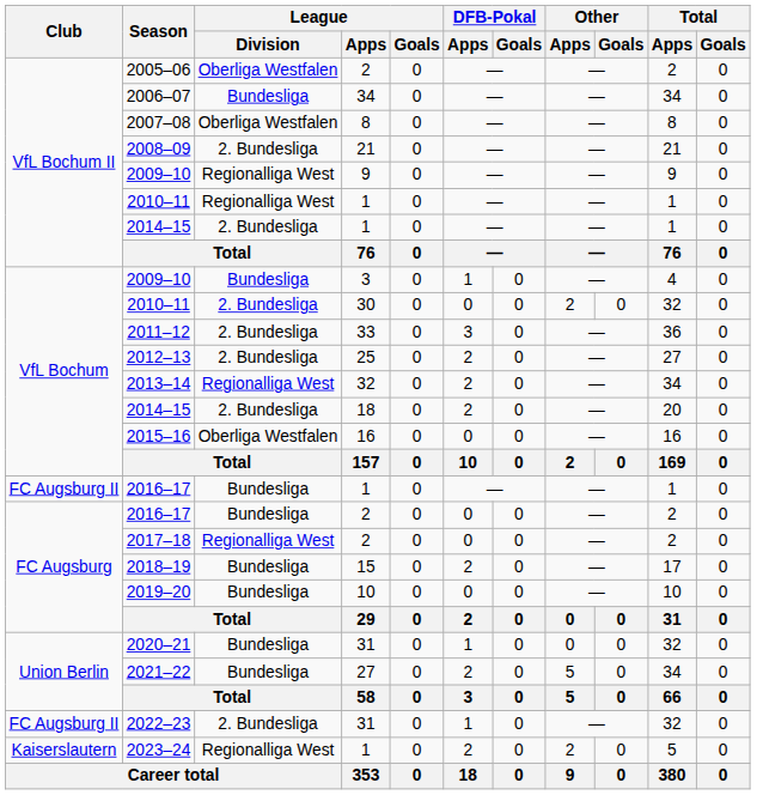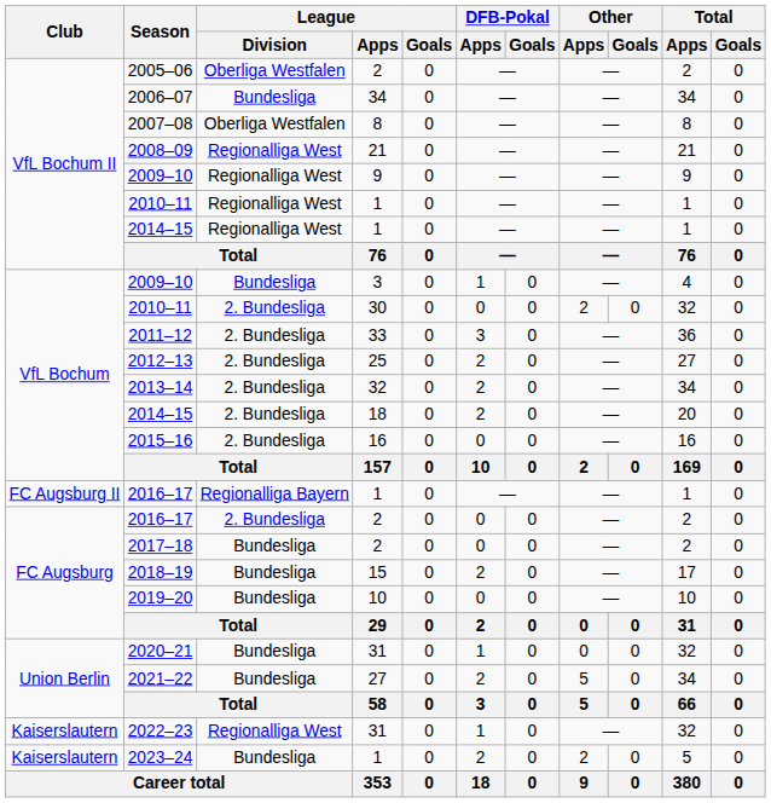2008–09 | League / Division: 2. Bundesliga -> Regionalliga West
2014–15 / 1 | League / Division: 2. Bundesliga -> Regionalliga West
2013–14 | League / Division: Regionalliga West -> 2. Bundesliga
2015–16 | League / Division: Oberliga Westfalen -> 2. Bundesliga
2016–17 / 1 | League / Division: Bundesliga -> Regionalliga Bayern
2016–17 / 2 | League / Division: Bundesliga -> 2. Bundesliga
2017–18 | League / Division: Regionalliga West -> Bundesliga
2022–23 | Club: FC Augsburg II -> Kaiserslautern
2022–23 | League / Division: 2. Bundesliga -> Regionalliga West
2023–24 | League / Division: Regionalliga West -> Bundesliga
